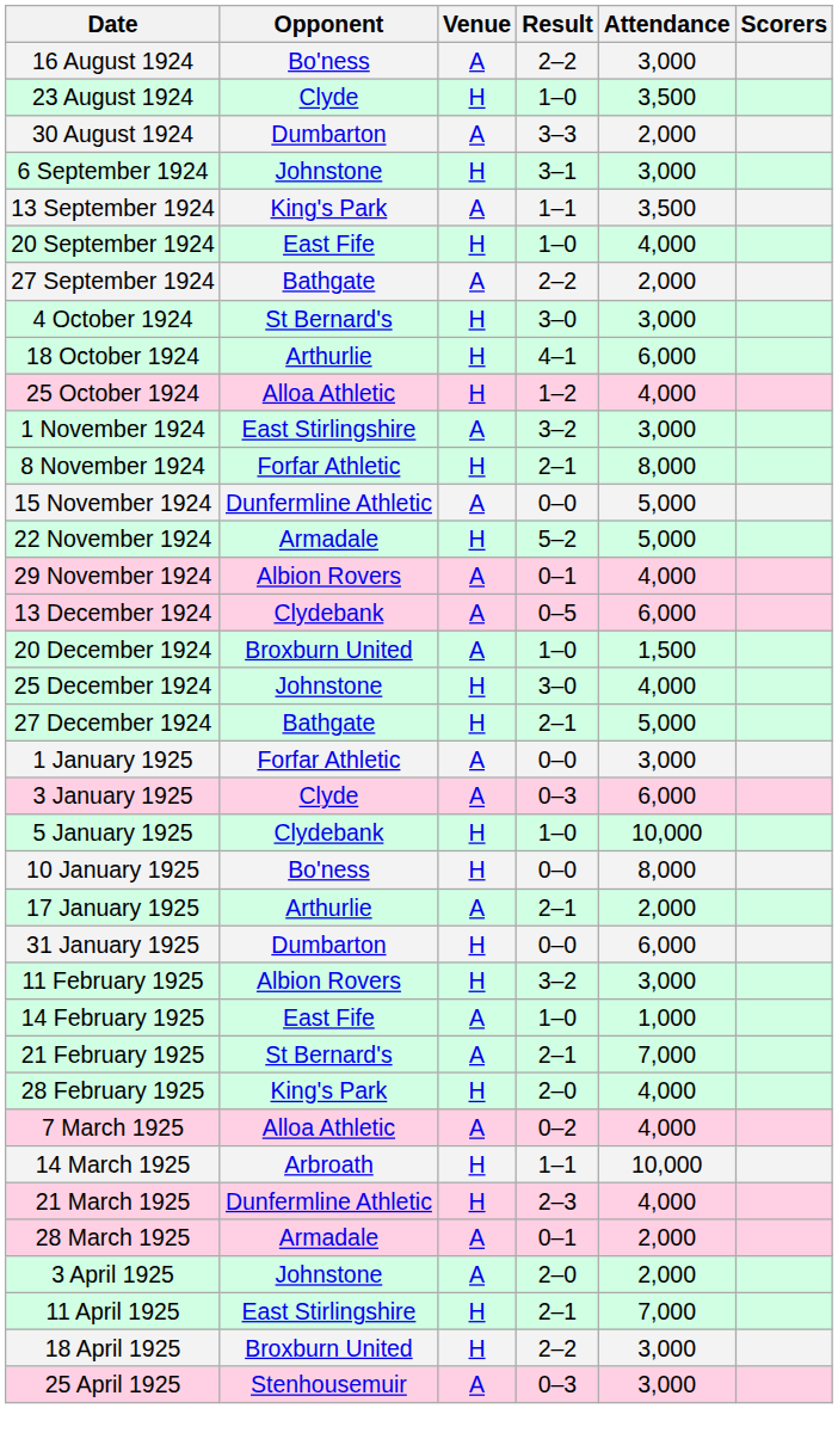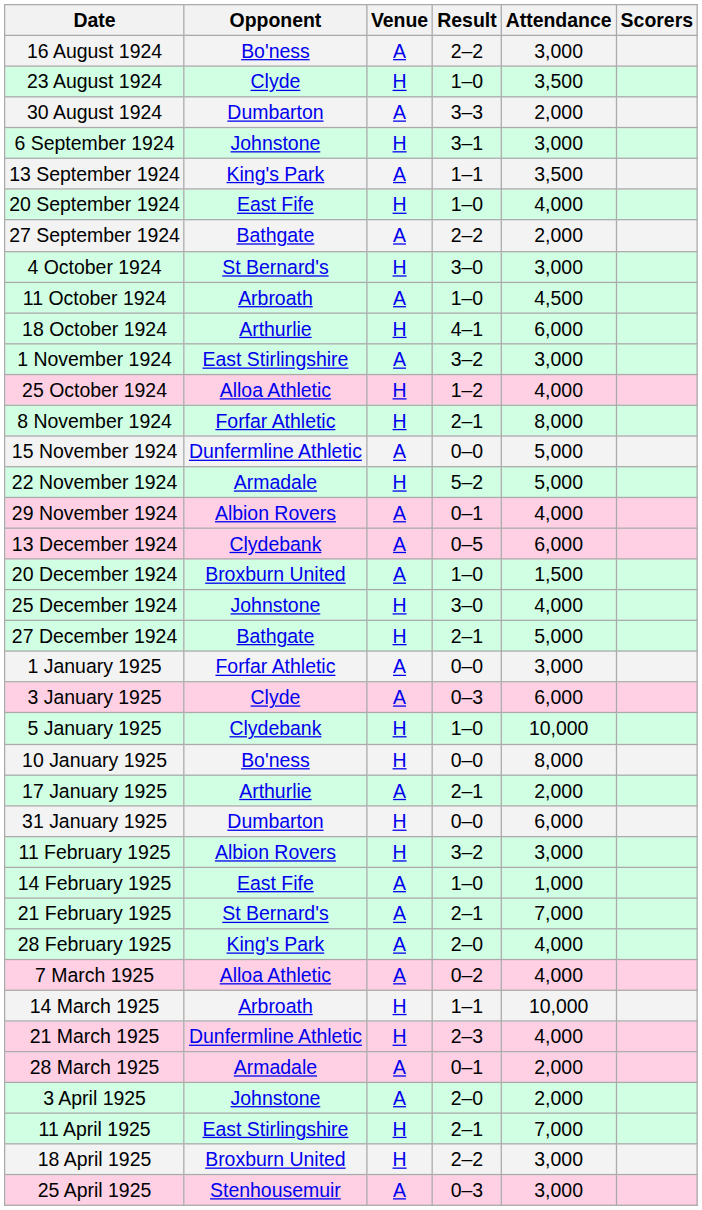+ row: 11 October 1924 | Arbroath | A | 1–0 | 4,500
rows swapped: 25 October 1924 <-> 1 November 1924
28 February 1925 | Venue: H -> A
